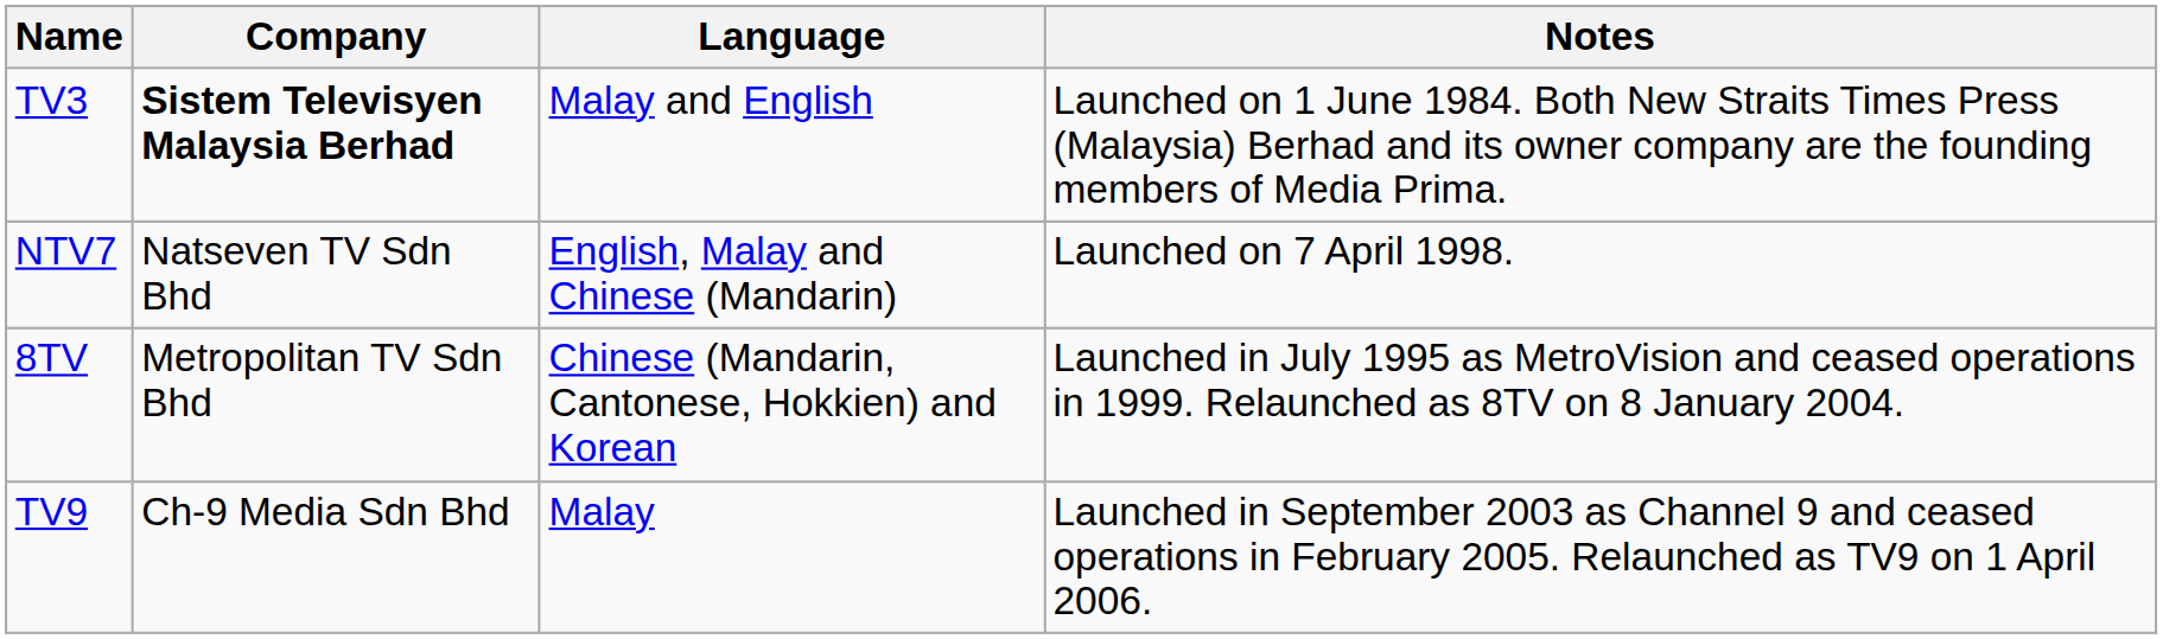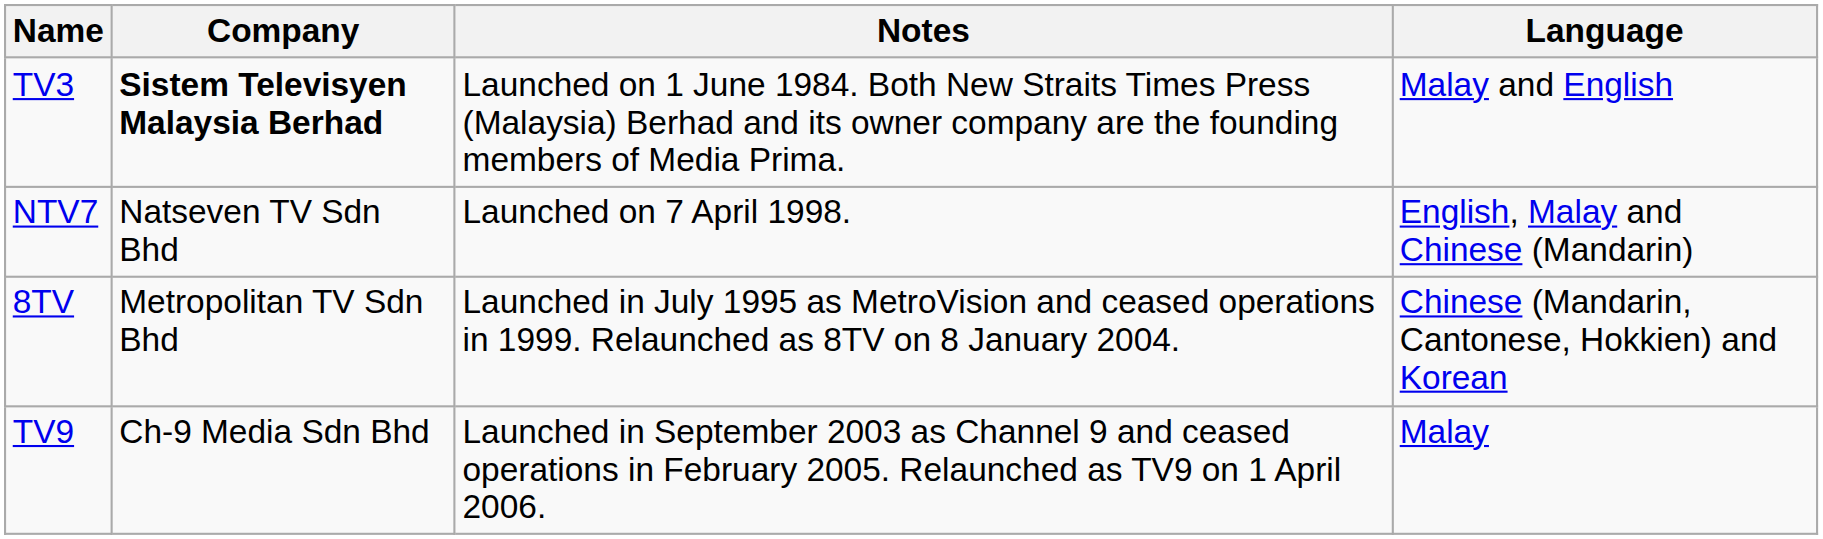columns swapped: Language <-> Notes
